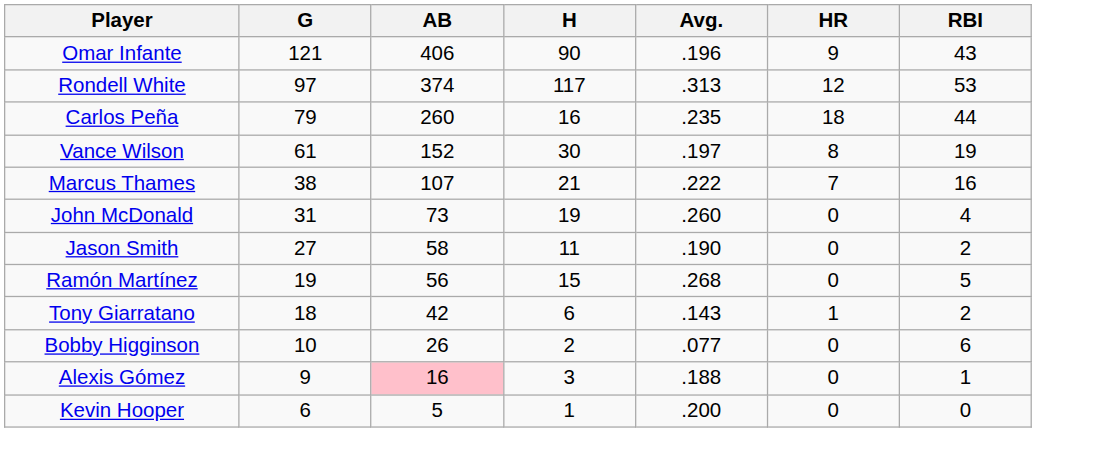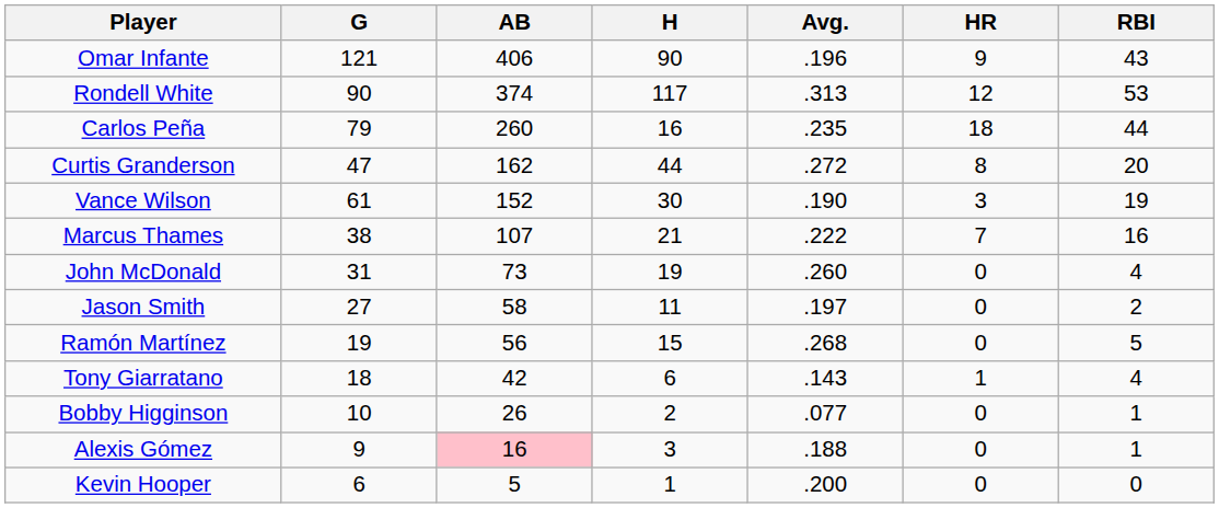Rondell White | G: 97 -> 90
+ row: Curtis Granderson | 47 | 162 | 44 | .272 | 8 | 20
Vance Wilson | Avg.: .197 -> .190
Vance Wilson | HR: 8 -> 3
Jason Smith | Avg.: .190 -> .197
Tony Giarratano | RBI: 2 -> 4
Bobby Higginson | RBI: 6 -> 1
